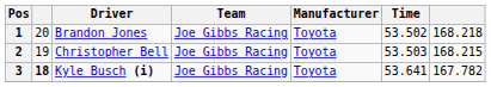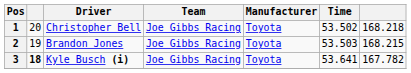1 | Driver: Brandon Jones -> Christopher Bell
2 | Driver: Christopher Bell -> Brandon Jones
